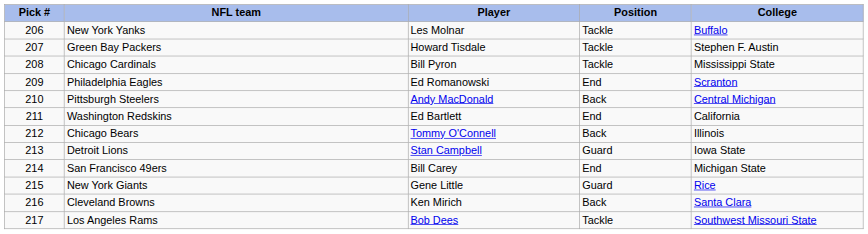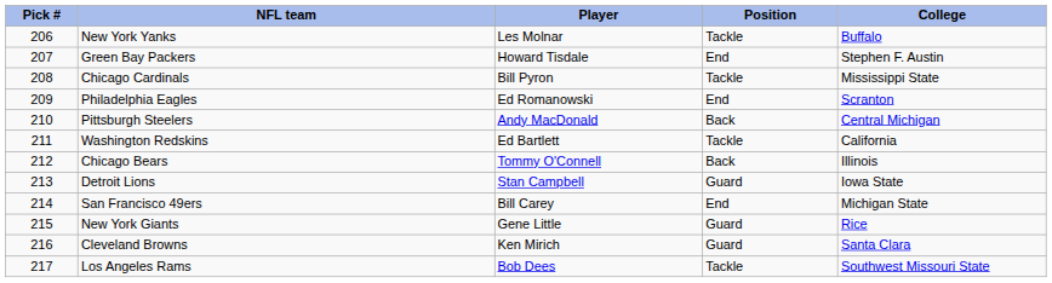Green Bay Packers | Position: Tackle -> End
Washington Redskins | Position: End -> Tackle
Cleveland Browns | Position: Back -> Guard
